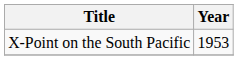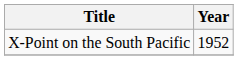X-Point on the South Pacific | Year: 1953 -> 1952
